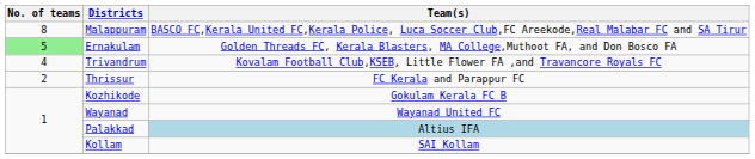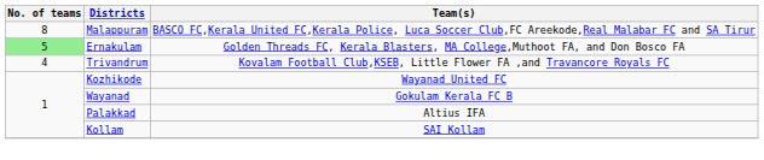- row: 2 | Thrissur | FC Kerala and Parappur FC
Kozhikode | Team(s): Gokulam Kerala FC B -> Wayanad United FC
Wayanad | Team(s): Wayanad United FC -> Gokulam Kerala FC B
Palakkad | Team(s): lightblue background -> no background
